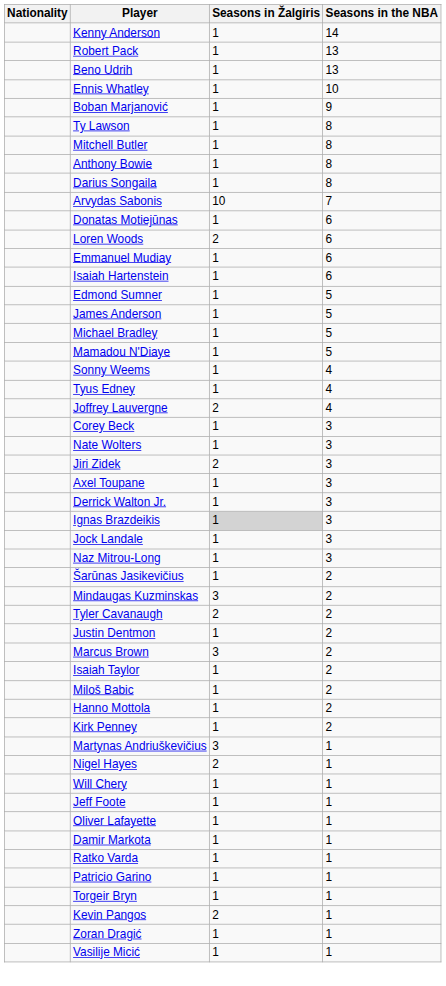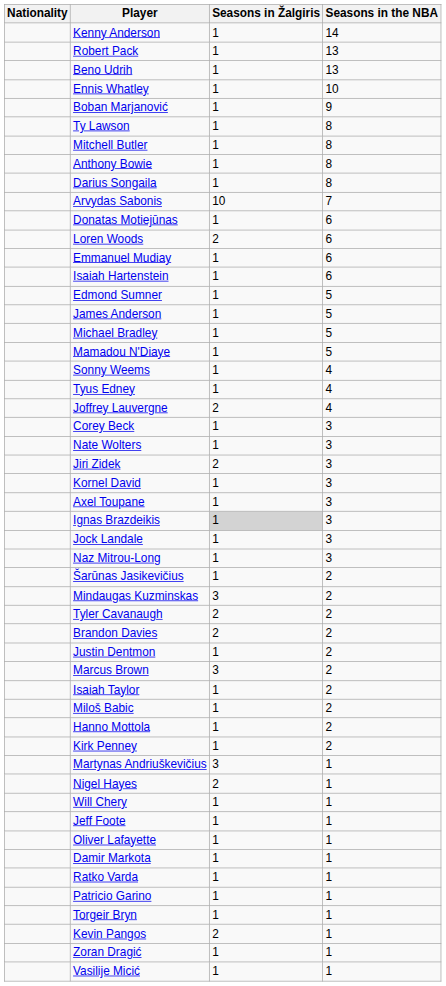+ row: Kornel David | 1 | 3
- row: Derrick Walton Jr. | 1 | 3
+ row: Brandon Davies | 2 | 2
